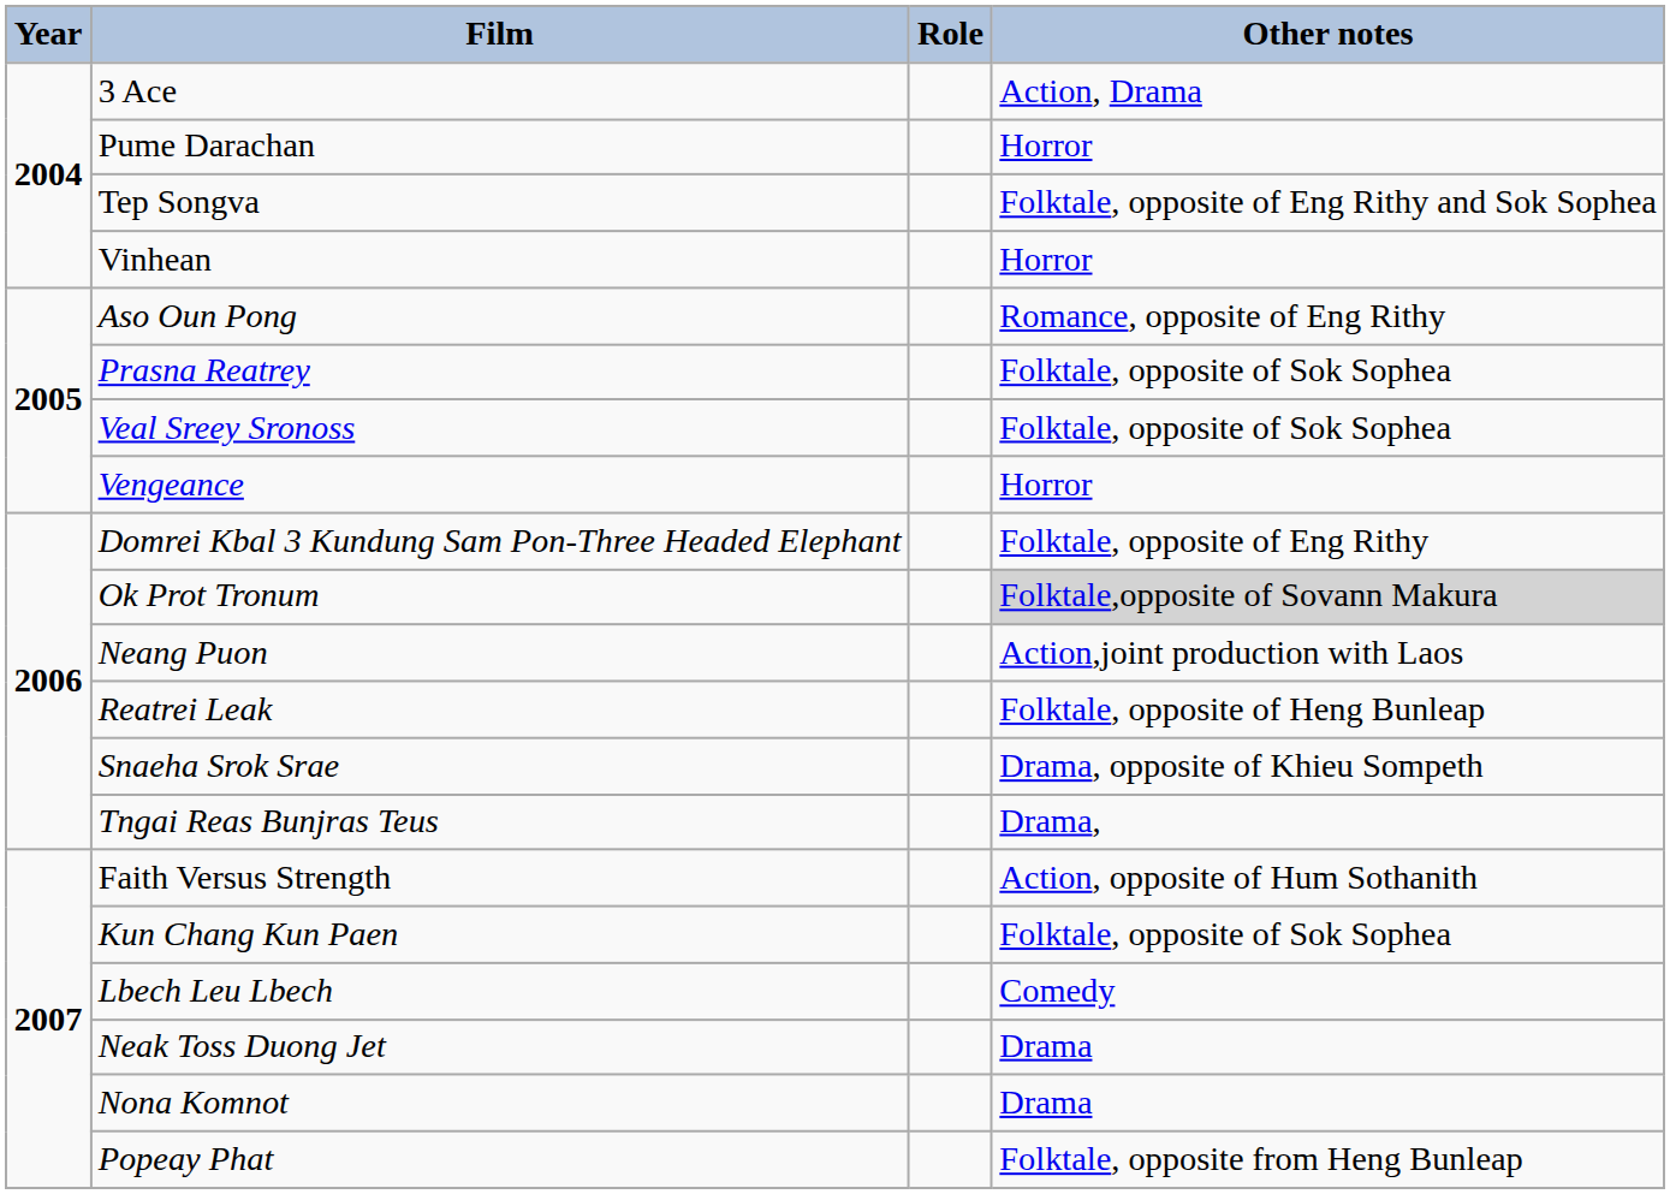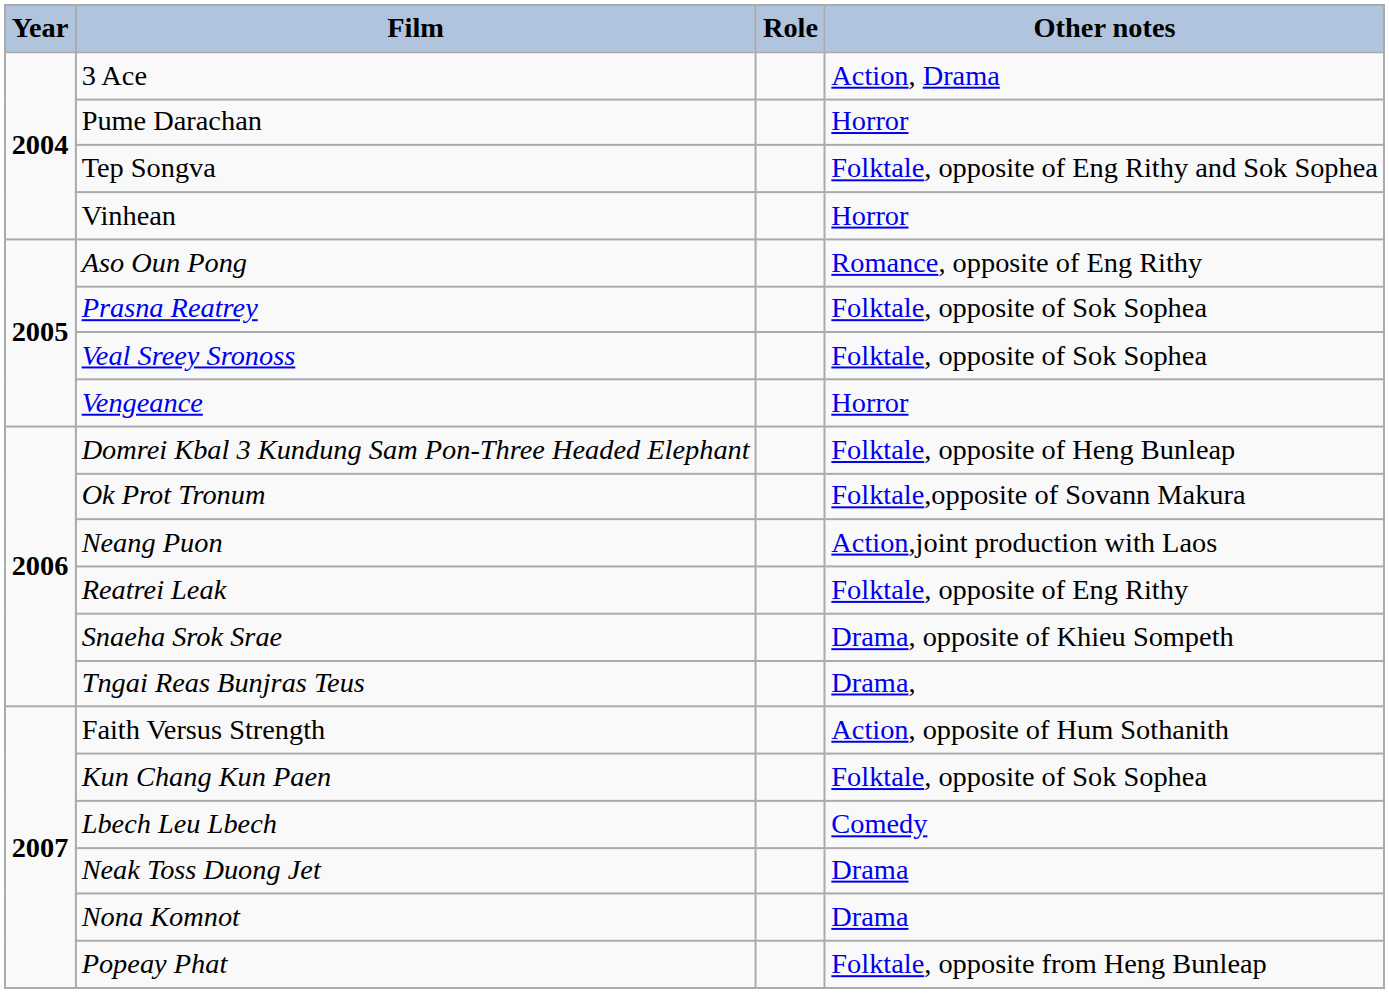Domrei Kbal 3 Kundung Sam Pon-Three Headed Elephant | Other notes: Folktale, opposite of Eng Rithy -> Folktale, opposite of Heng Bunleap
Ok Prot Tronum | Other notes: lightgrey background -> no background
Reatrei Leak | Other notes: Folktale, opposite of Heng Bunleap -> Folktale, opposite of Eng Rithy
